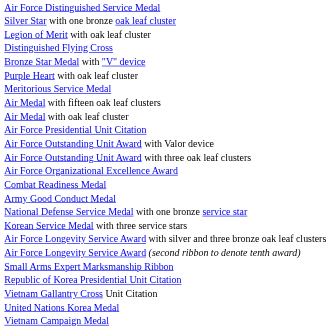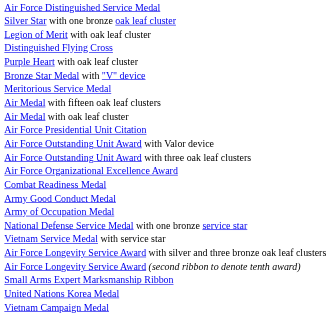rows swapped: Bronze Star Medal with "V" device <-> Purple Heart with oak leaf cluster
+ row: Army of Occupation Medal
- row: Korean Service Medal with three service stars
+ row: Vietnam Service Medal with service star
- row: Republic of Korea Presidential Unit Citation
- row: Vietnam Gallantry Cross Unit Citation
